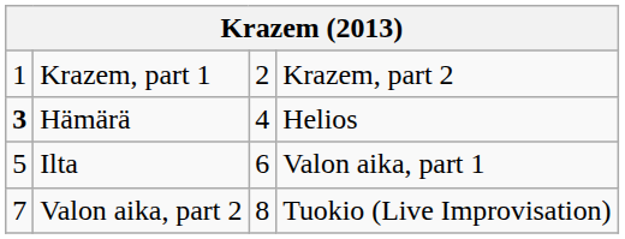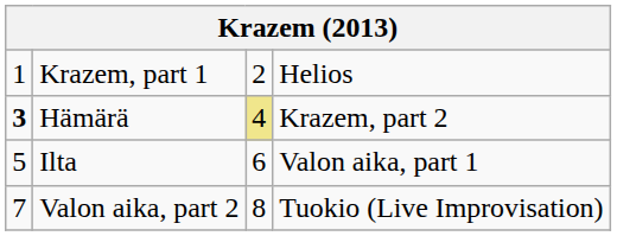Krazem, part 1 | column 4: Krazem, part 2 -> Helios
Hämärä | column 3: no background -> khaki background
Hämärä | column 4: Helios -> Krazem, part 2
